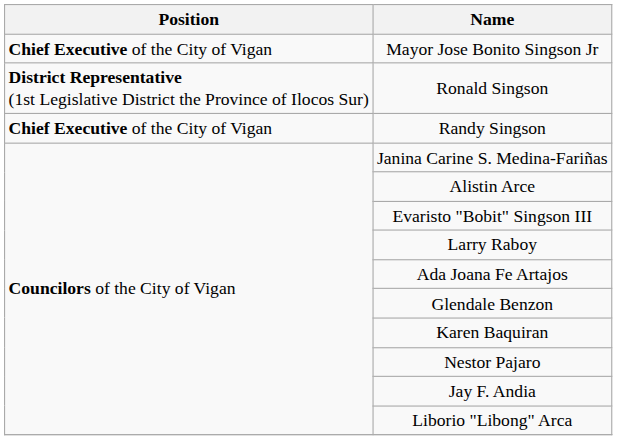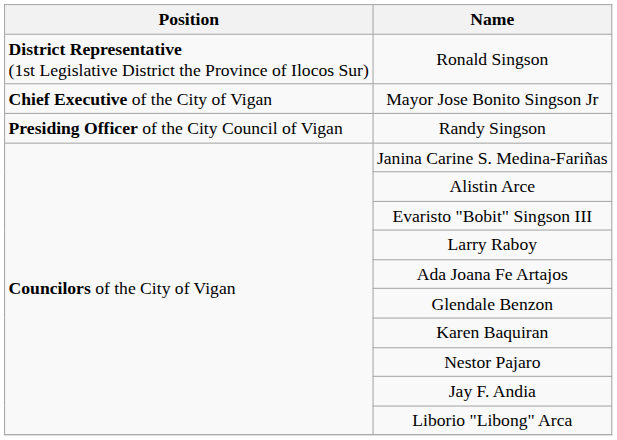rows swapped: Ronald Singson <-> Mayor Jose Bonito Singson Jr
Randy Singson | Position: Chief Executive of the City of Vigan -> Presiding Officer of the City Council of Vigan
